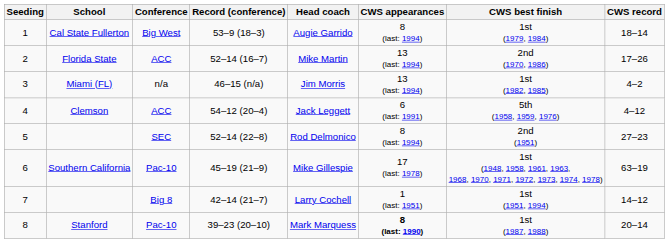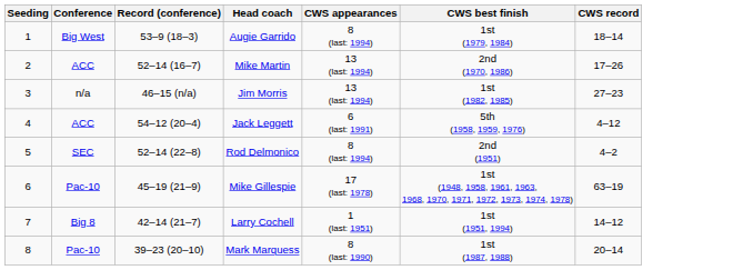- column: School | Cal State Fullerton | Florida State | Miami (FL) | Clemson | Southern California | Stanford
3 | CWS record: 4–2 -> 27–23
5 | CWS record: 27–23 -> 4–2
8 | CWS appearances: bold -> normal
